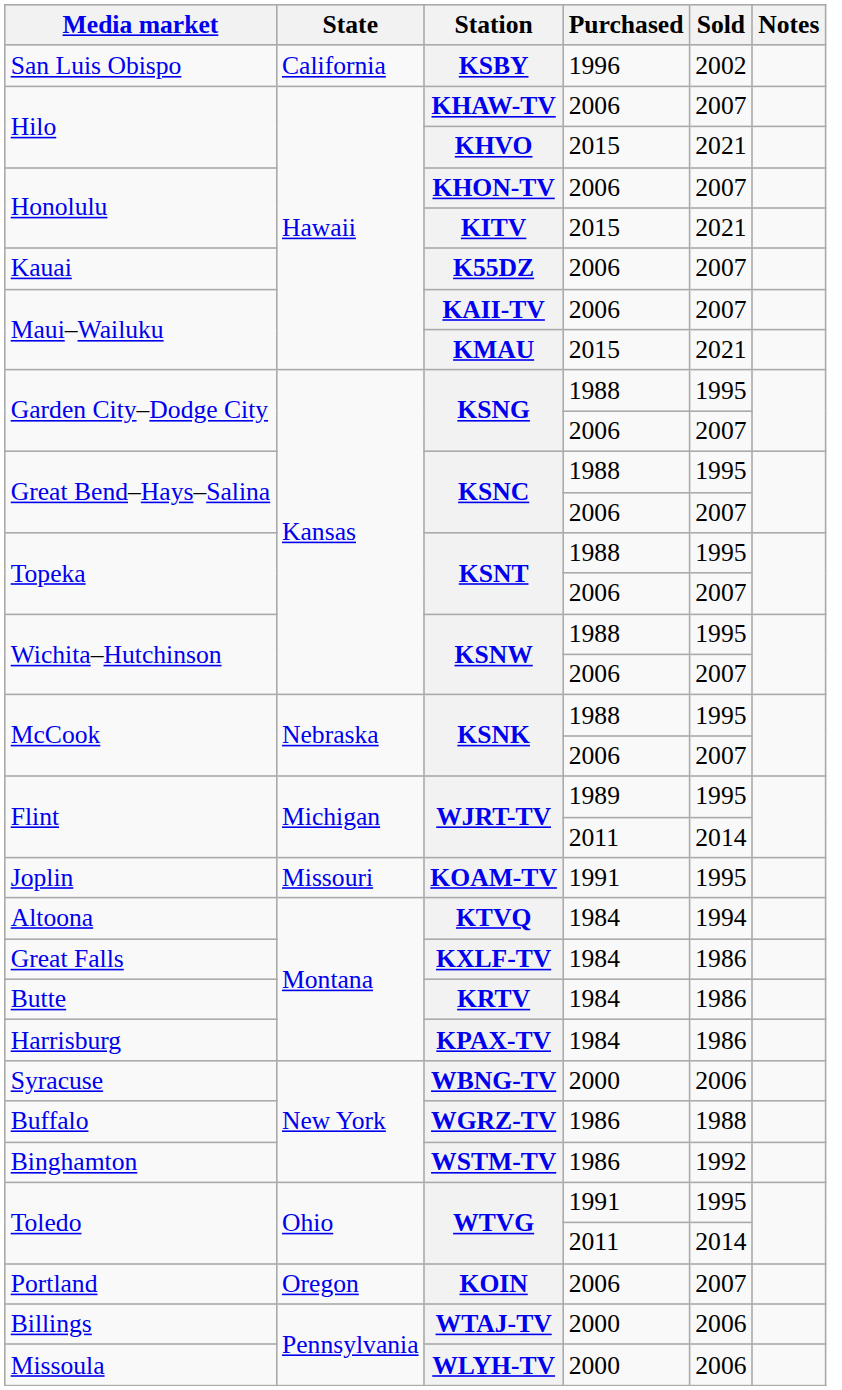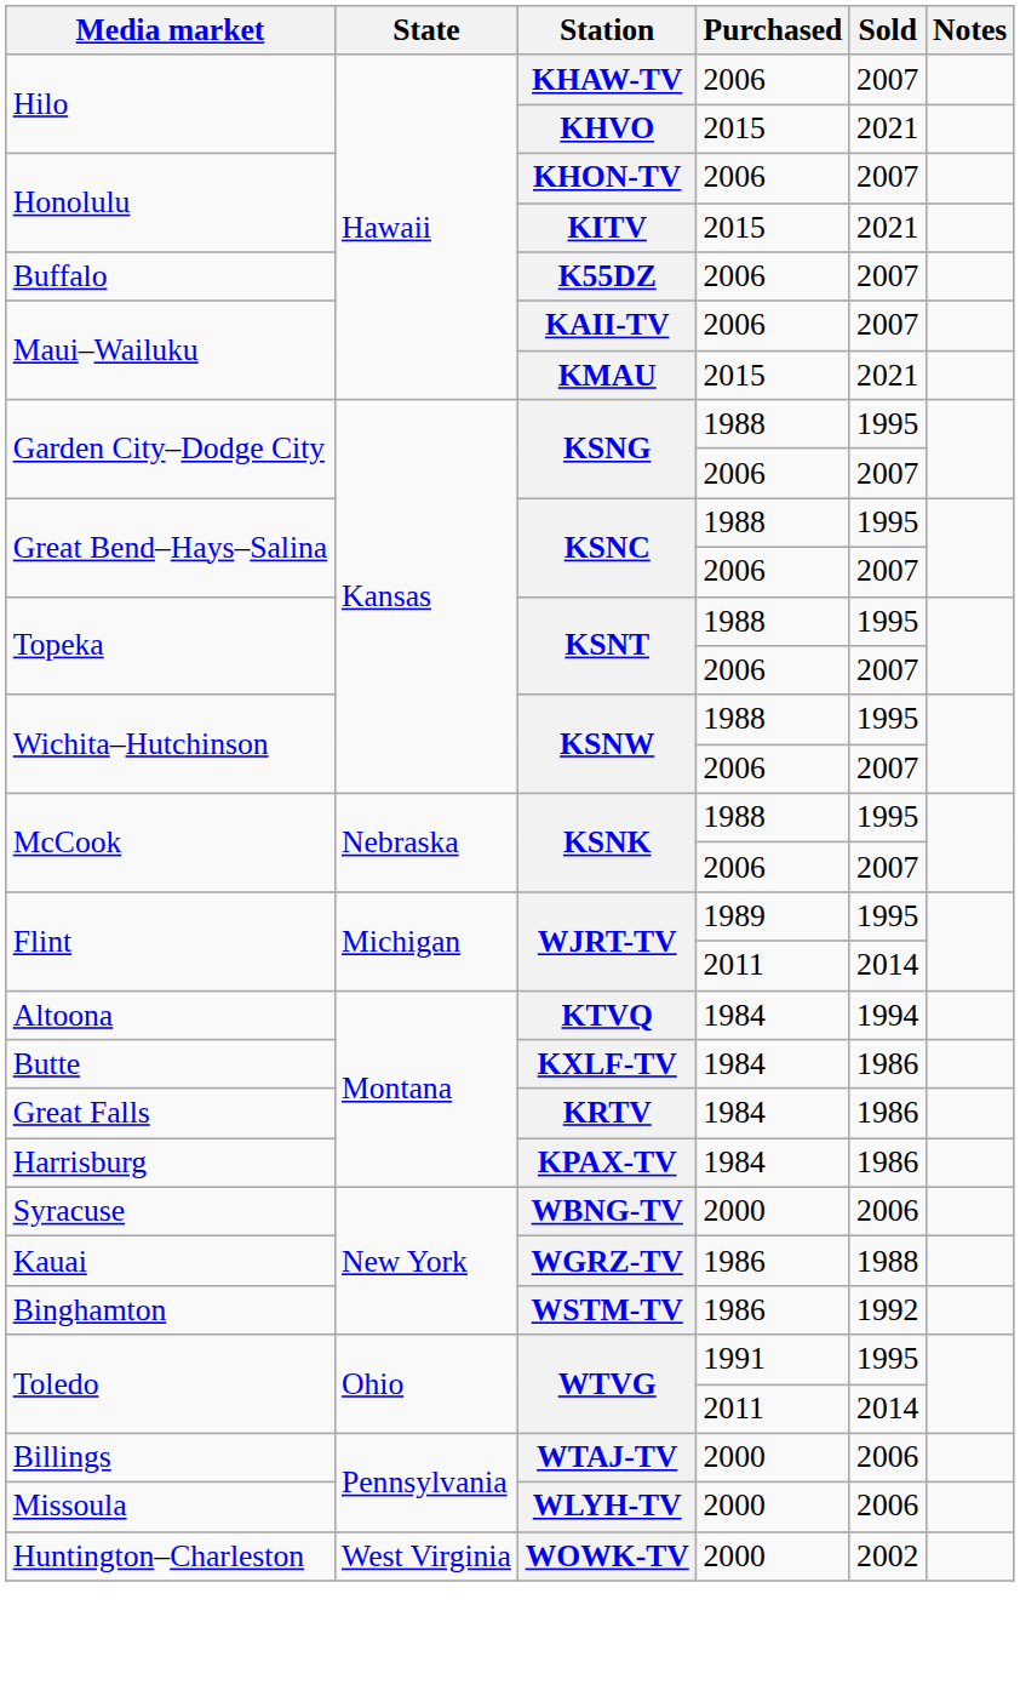- row: San Luis Obispo | California | KSBY | 1996 | 2002
K55DZ | Media market: Kauai -> Buffalo
- row: Joplin | Missouri | KOAM-TV | 1991 | 1995
KXLF-TV | Media market: Great Falls -> Butte
KRTV | Media market: Butte -> Great Falls
WGRZ-TV | Media market: Buffalo -> Kauai
- row: Portland | Oregon | KOIN | 2006 | 2007
+ row: Huntington–Charleston | West Virginia | WOWK-TV | 2000 | 2002
